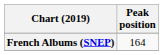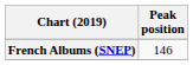French Albums (SNEP) | Peak position: 164 -> 146
